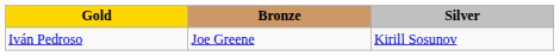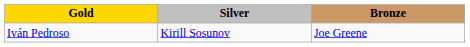columns swapped: Silver <-> Bronze
